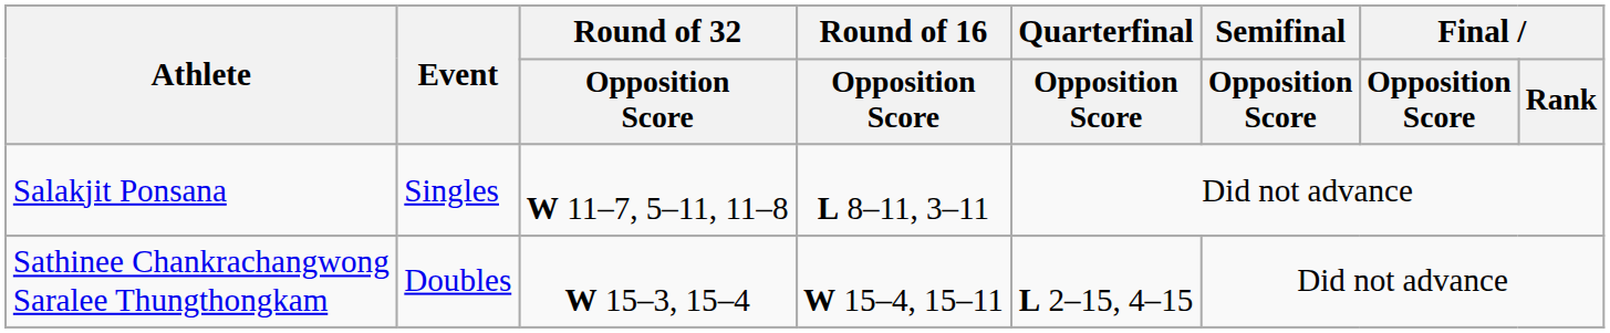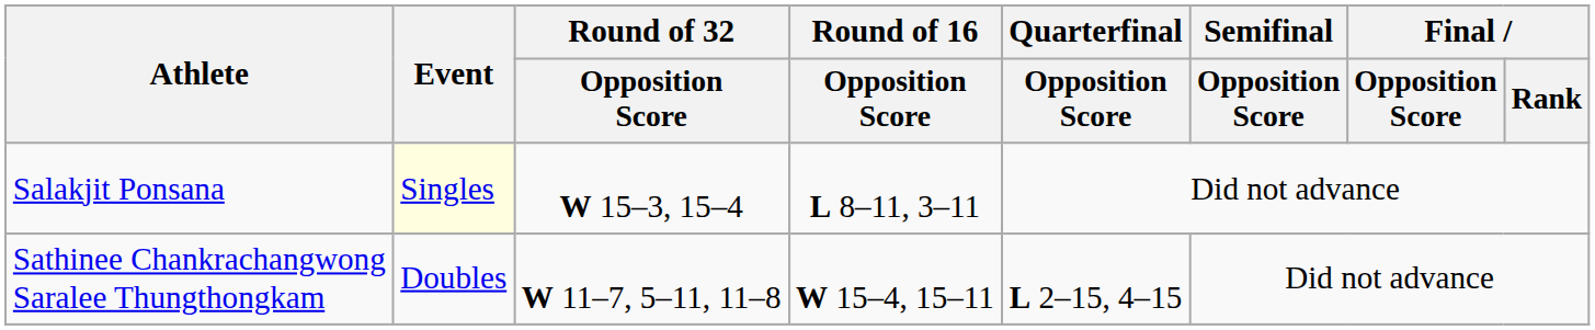Salakjit Ponsana | Event: no background -> lightyellow background
Salakjit Ponsana | Round of 32 / Opposition Score: W 11–7, 5–11, 11–8 -> W 15–3, 15–4
Sathinee Chankrachangwong Saralee Thungthongkam | Round of 32 / Opposition Score: W 15–3, 15–4 -> W 11–7, 5–11, 11–8
